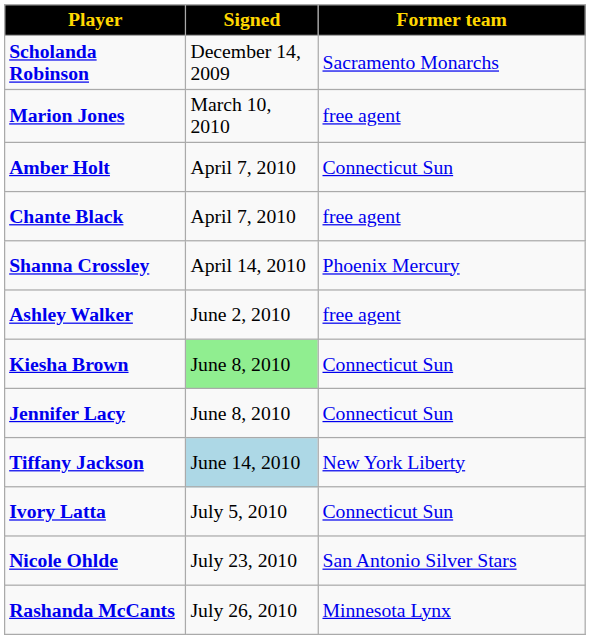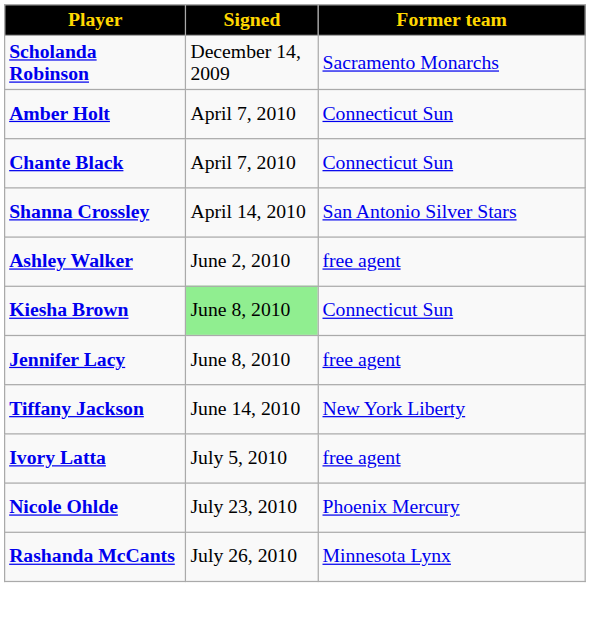- row: Marion Jones | March 10, 2010 | free agent
Chante Black | Former team: free agent -> Connecticut Sun
Shanna Crossley | Former team: Phoenix Mercury -> San Antonio Silver Stars
Jennifer Lacy | Former team: Connecticut Sun -> free agent
Tiffany Jackson | Signed: lightblue background -> no background
Ivory Latta | Former team: Connecticut Sun -> free agent
Nicole Ohlde | Former team: San Antonio Silver Stars -> Phoenix Mercury
